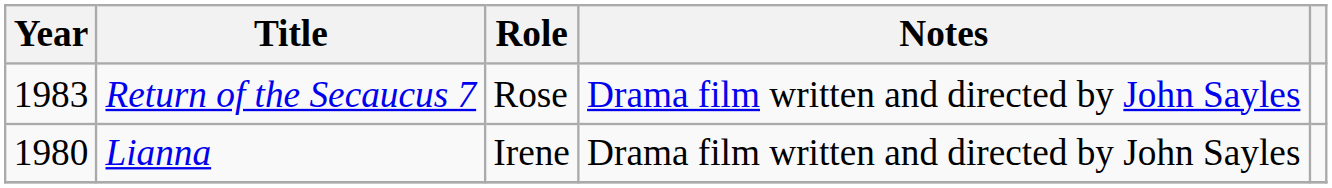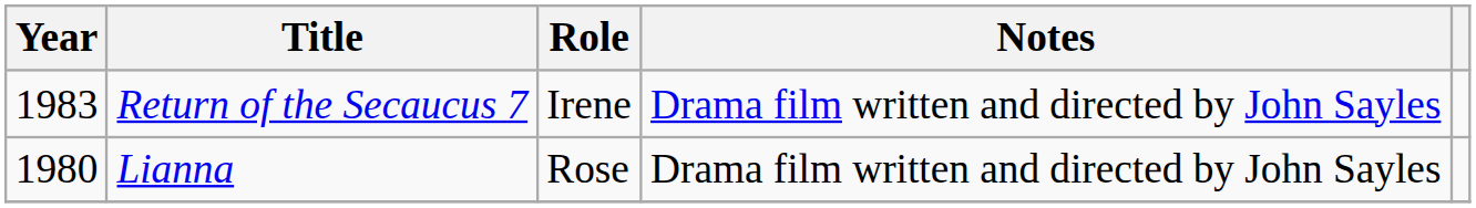Return of the Secaucus 7 | Role: Rose -> Irene
Lianna | Role: Irene -> Rose
